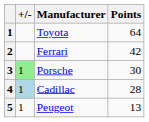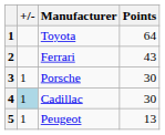Ferrari | Points: 42 -> 43
Porsche | +/-: lightgreen background -> no background
Cadillac | Points: 28 -> 30
